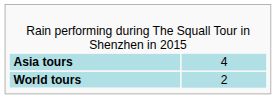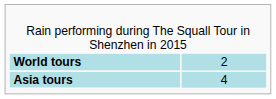rows swapped: Asia tours <-> World tours
